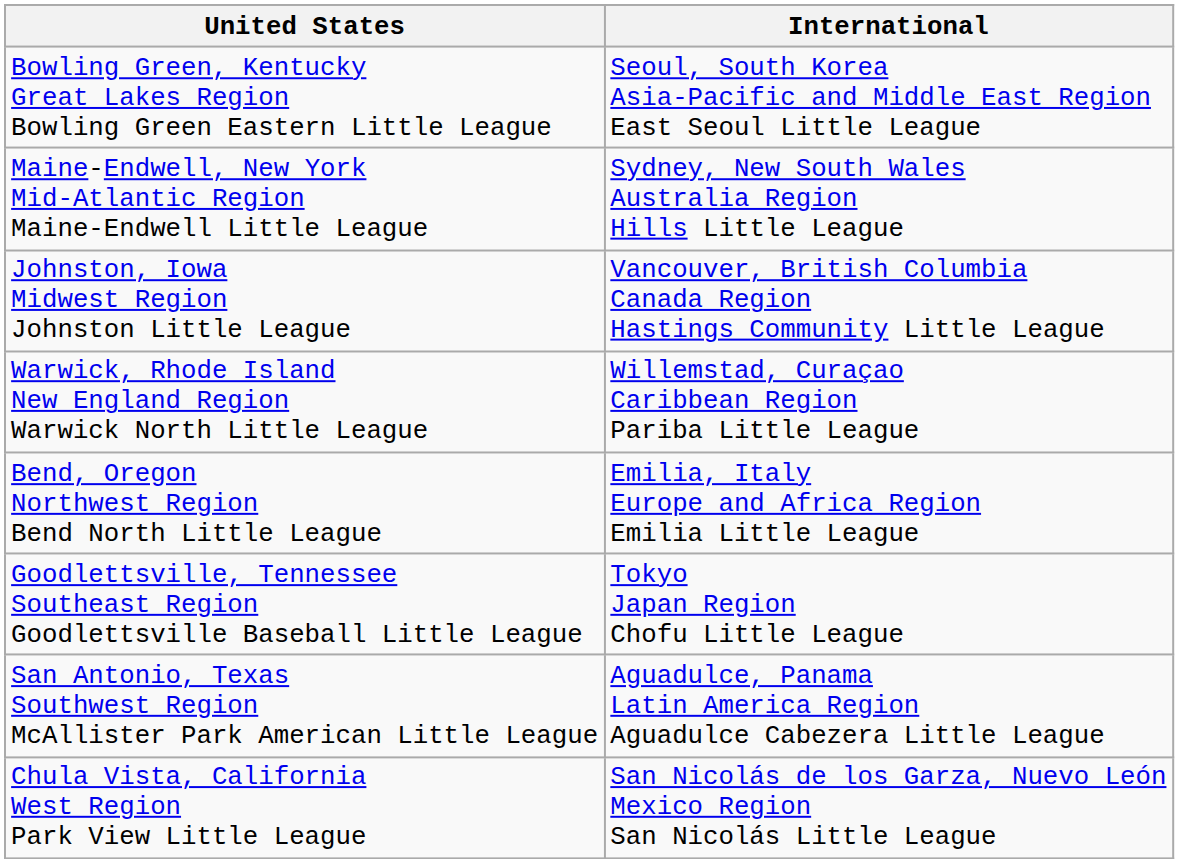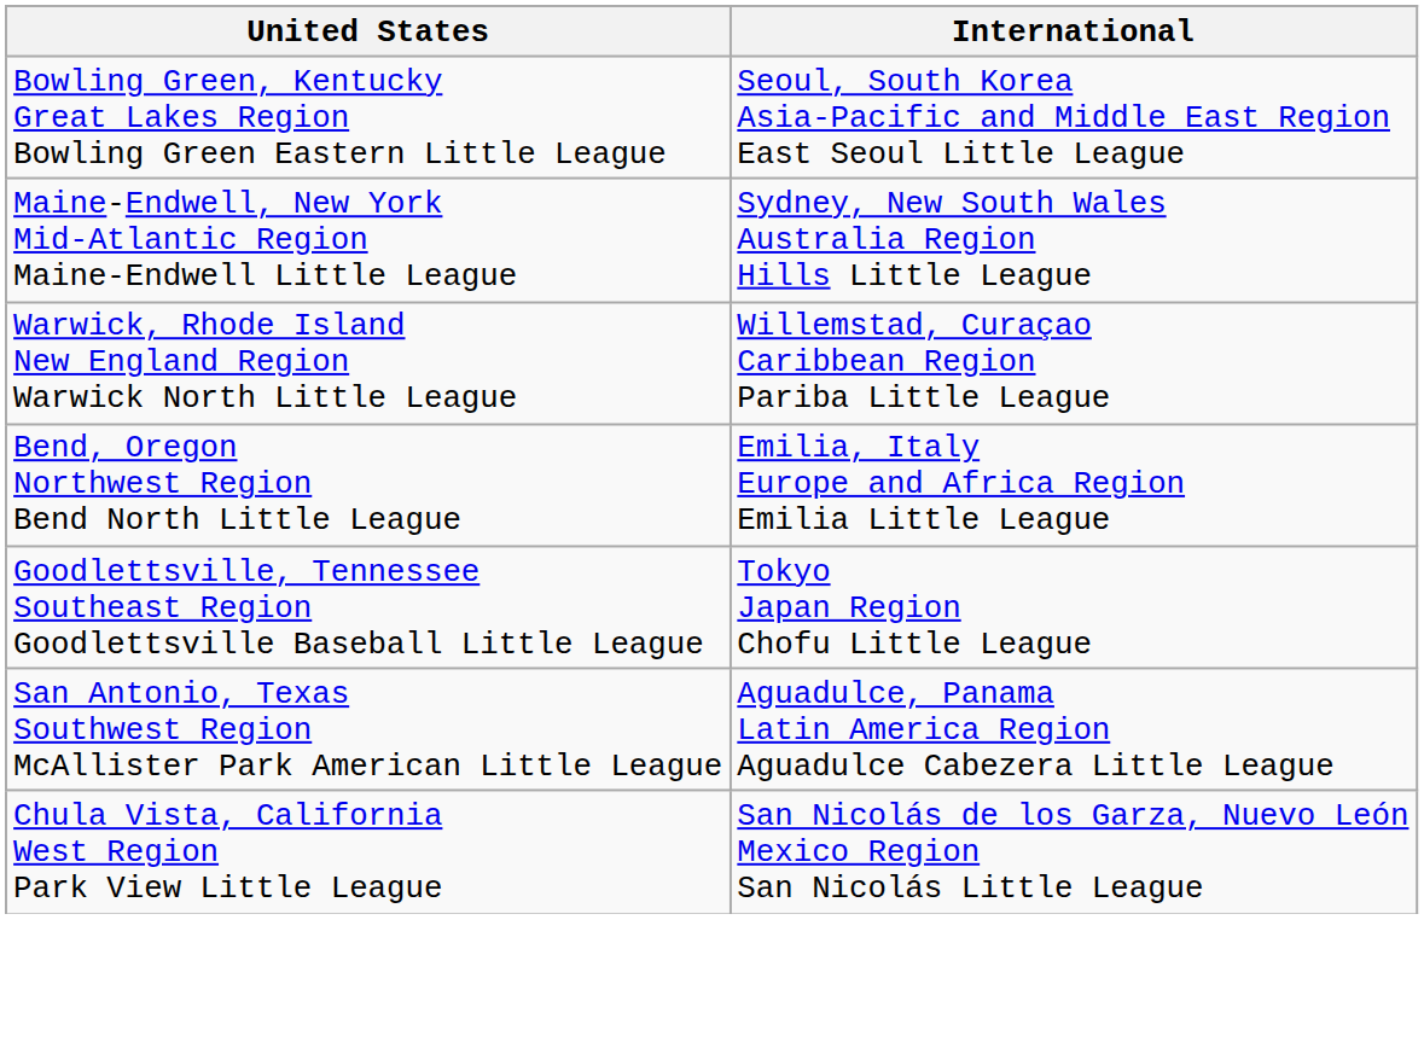- row: Johnston, Iowa Midwest Region Johnston Little League | Vancouver, British Columbia Canada Region Hastings Community Little League
